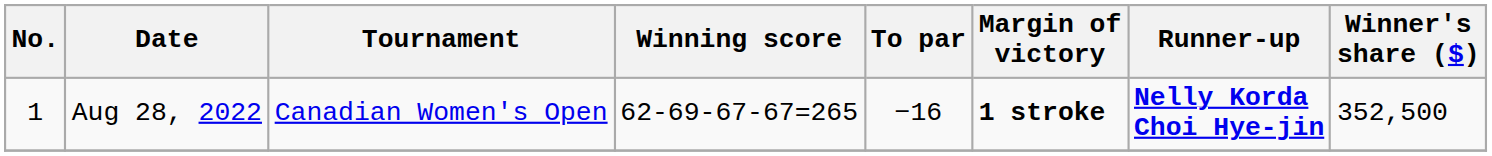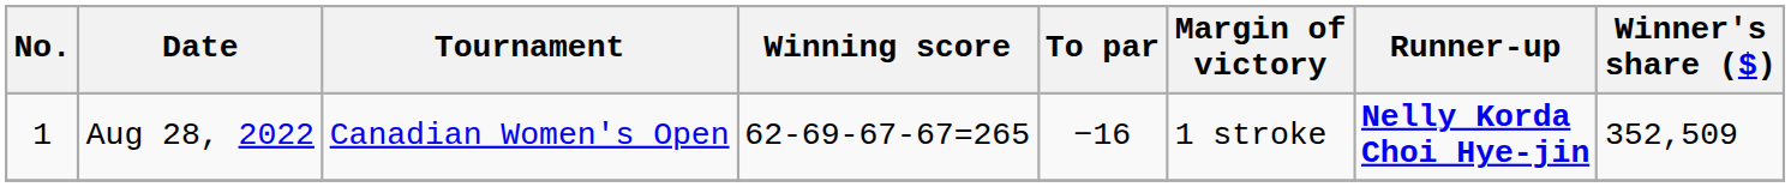Aug 28, 2022 | Margin of victory: bold -> normal
Aug 28, 2022 | Winner's share ($): 352,500 -> 352,509
